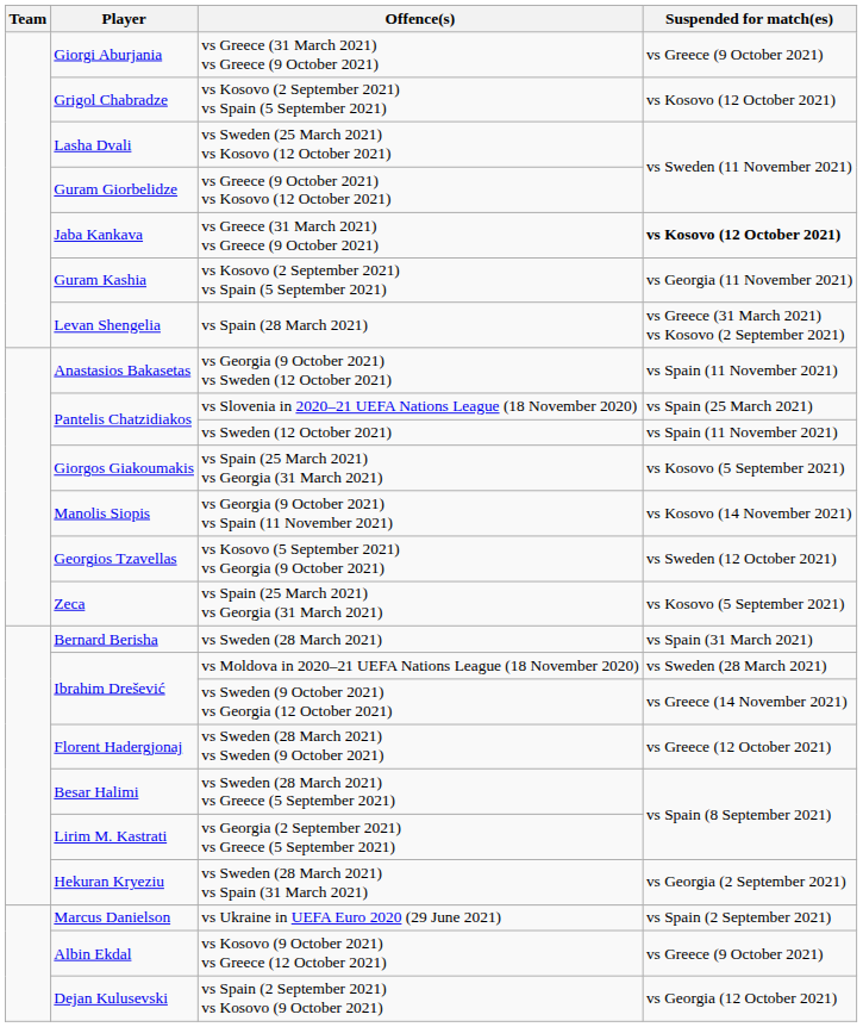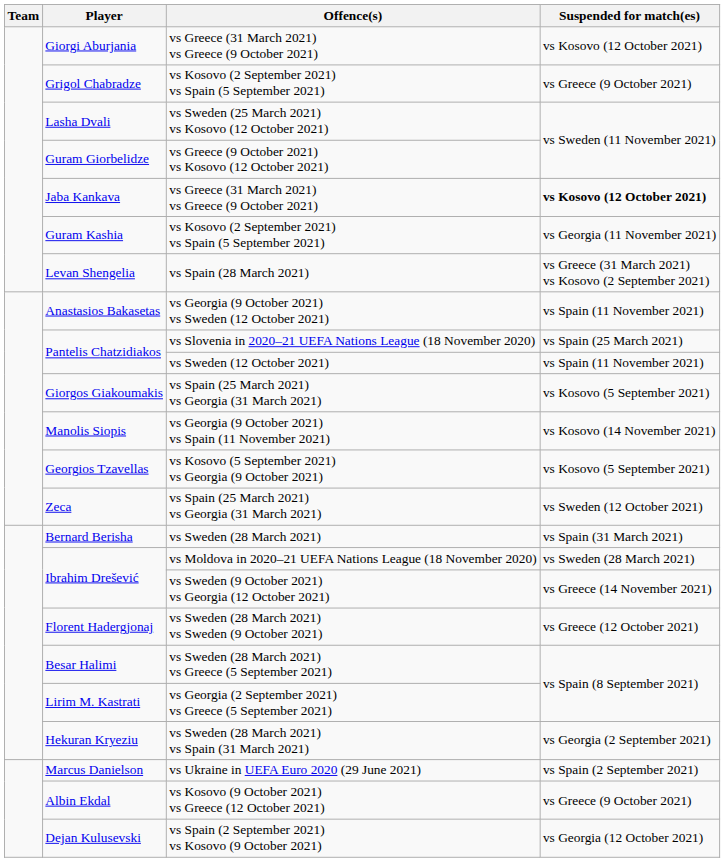Giorgi Aburjania | Suspended for match(es): vs Greece (9 October 2021) -> vs Kosovo (12 October 2021)
Grigol Chabradze | Suspended for match(es): vs Kosovo (12 October 2021) -> vs Greece (9 October 2021)
Georgios Tzavellas | Suspended for match(es): vs Sweden (12 October 2021) -> vs Kosovo (5 September 2021)
Zeca | Suspended for match(es): vs Kosovo (5 September 2021) -> vs Sweden (12 October 2021)
